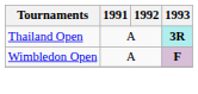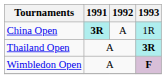+ row: China Open | 3R | A | 1R
